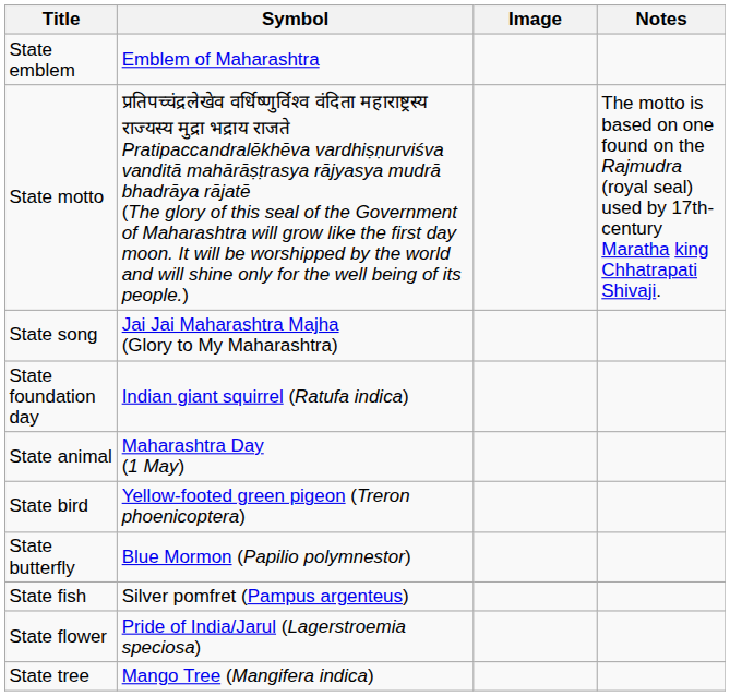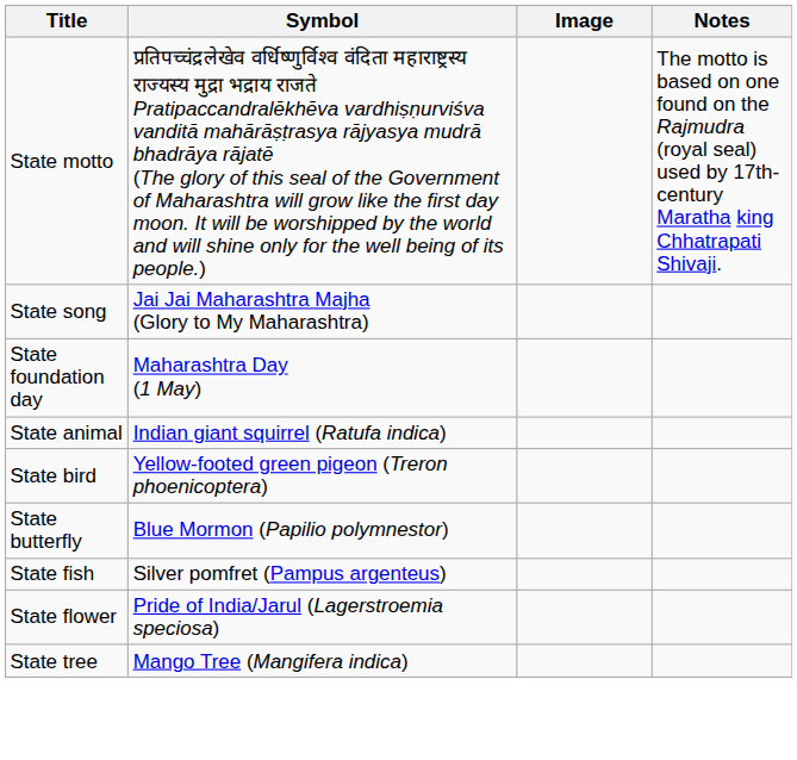- row: State emblem | Emblem of Maharashtra
State foundation day | Symbol: Indian giant squirrel (Ratufa indica) -> Maharashtra Day (1 May)
State animal | Symbol: Maharashtra Day (1 May) -> Indian giant squirrel (Ratufa indica)
